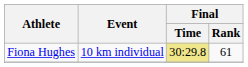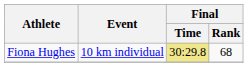Fiona Hughes | Final / Rank: 61 -> 68
